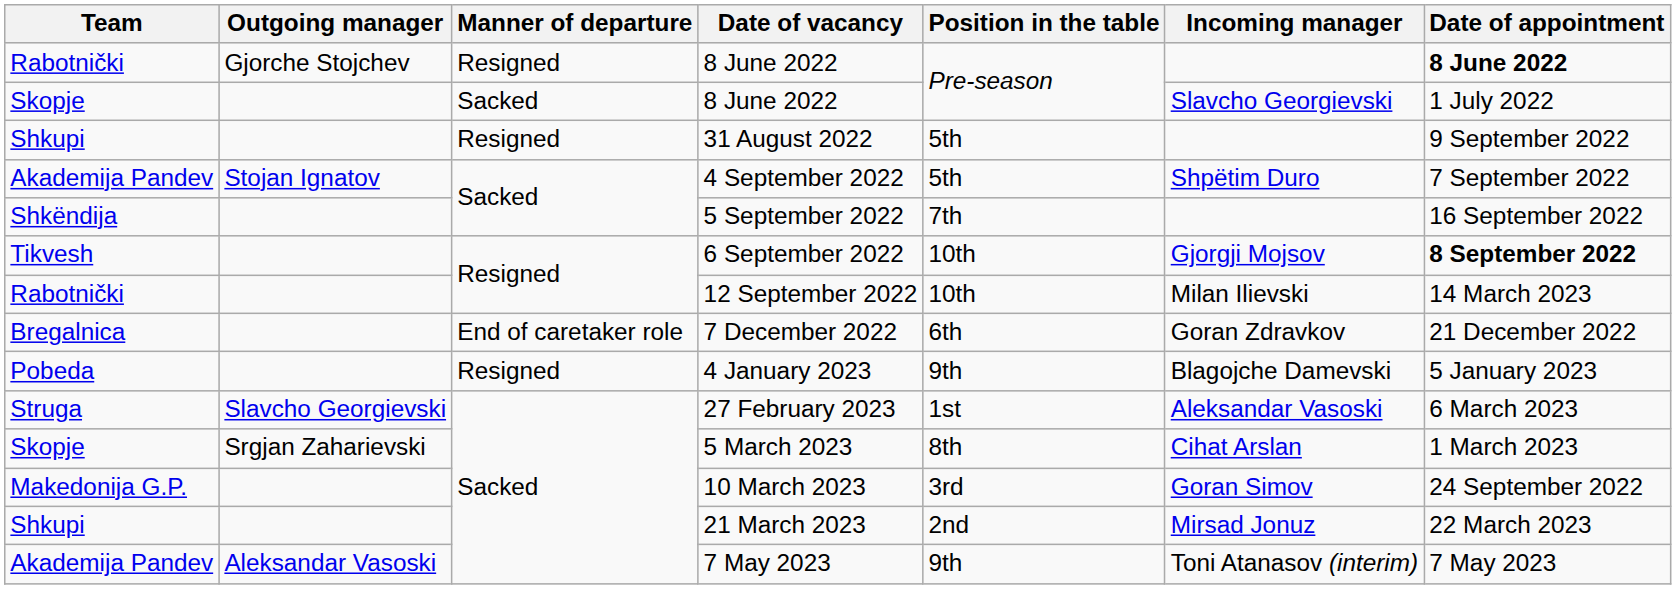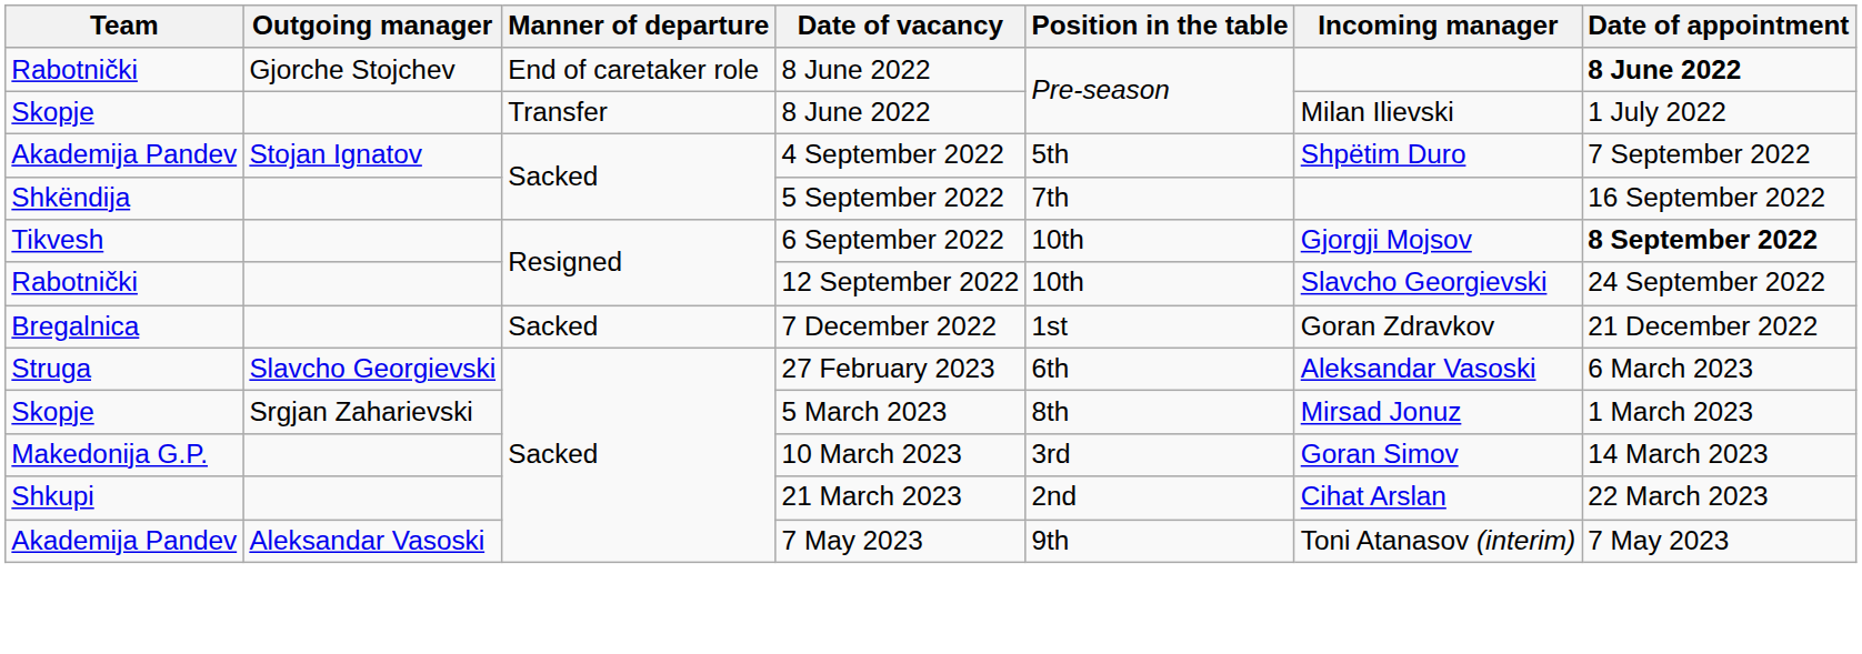Rabotnički / 8 June 2022 | Manner of departure: Resigned -> End of caretaker role
Skopje / 8 June 2022 | Manner of departure: Sacked -> Transfer
Skopje / 8 June 2022 | Incoming manager: Slavcho Georgievski -> Milan Ilievski
- row: Shkupi | Resigned | 31 August 2022 | 5th | 9 September 2022
12 September 2022 | Incoming manager: Milan Ilievski -> Slavcho Georgievski
12 September 2022 | Date of appointment: 14 March 2023 -> 24 September 2022
7 December 2022 | Manner of departure: End of caretaker role -> Sacked
7 December 2022 | Position in the table: 6th -> 1st
- row: Pobeda | Resigned | 4 January 2023 | 9th | Blagojche Damevski | 5 January 2023
27 February 2023 | Position in the table: 1st -> 6th
5 March 2023 | Incoming manager: Cihat Arslan -> Mirsad Jonuz
10 March 2023 | Date of appointment: 24 September 2022 -> 14 March 2023
21 March 2023 | Incoming manager: Mirsad Jonuz -> Cihat Arslan
